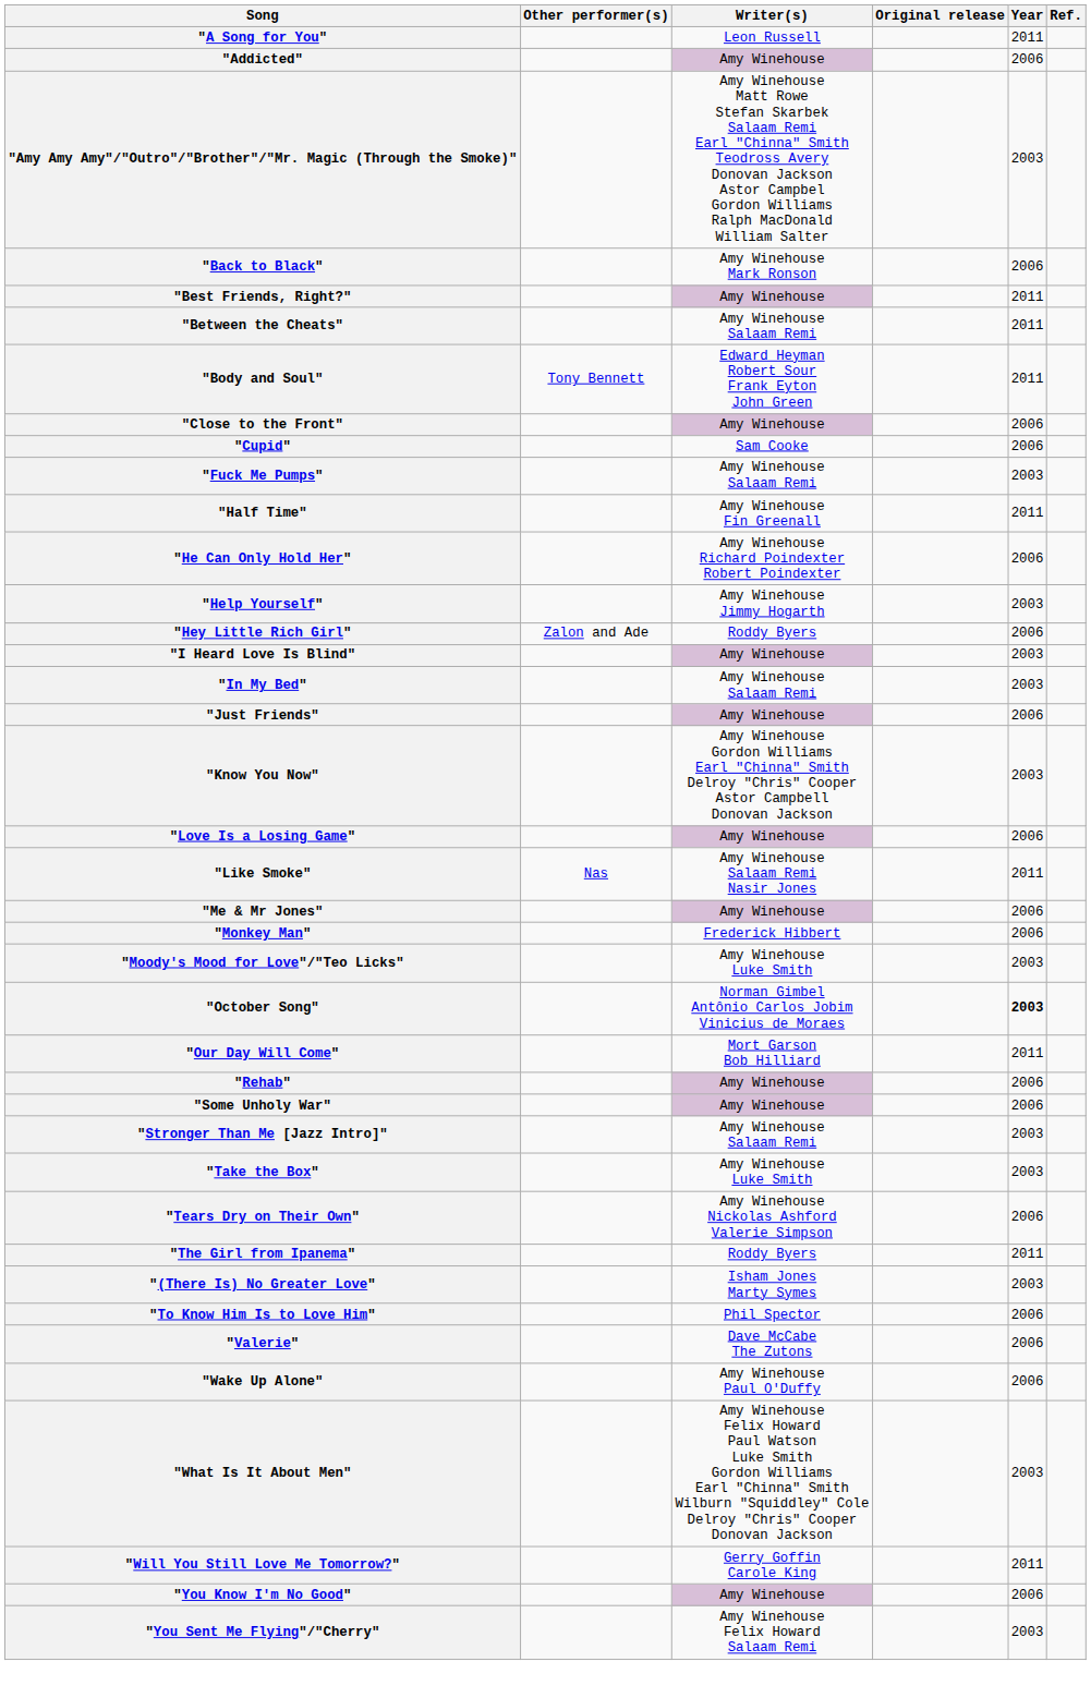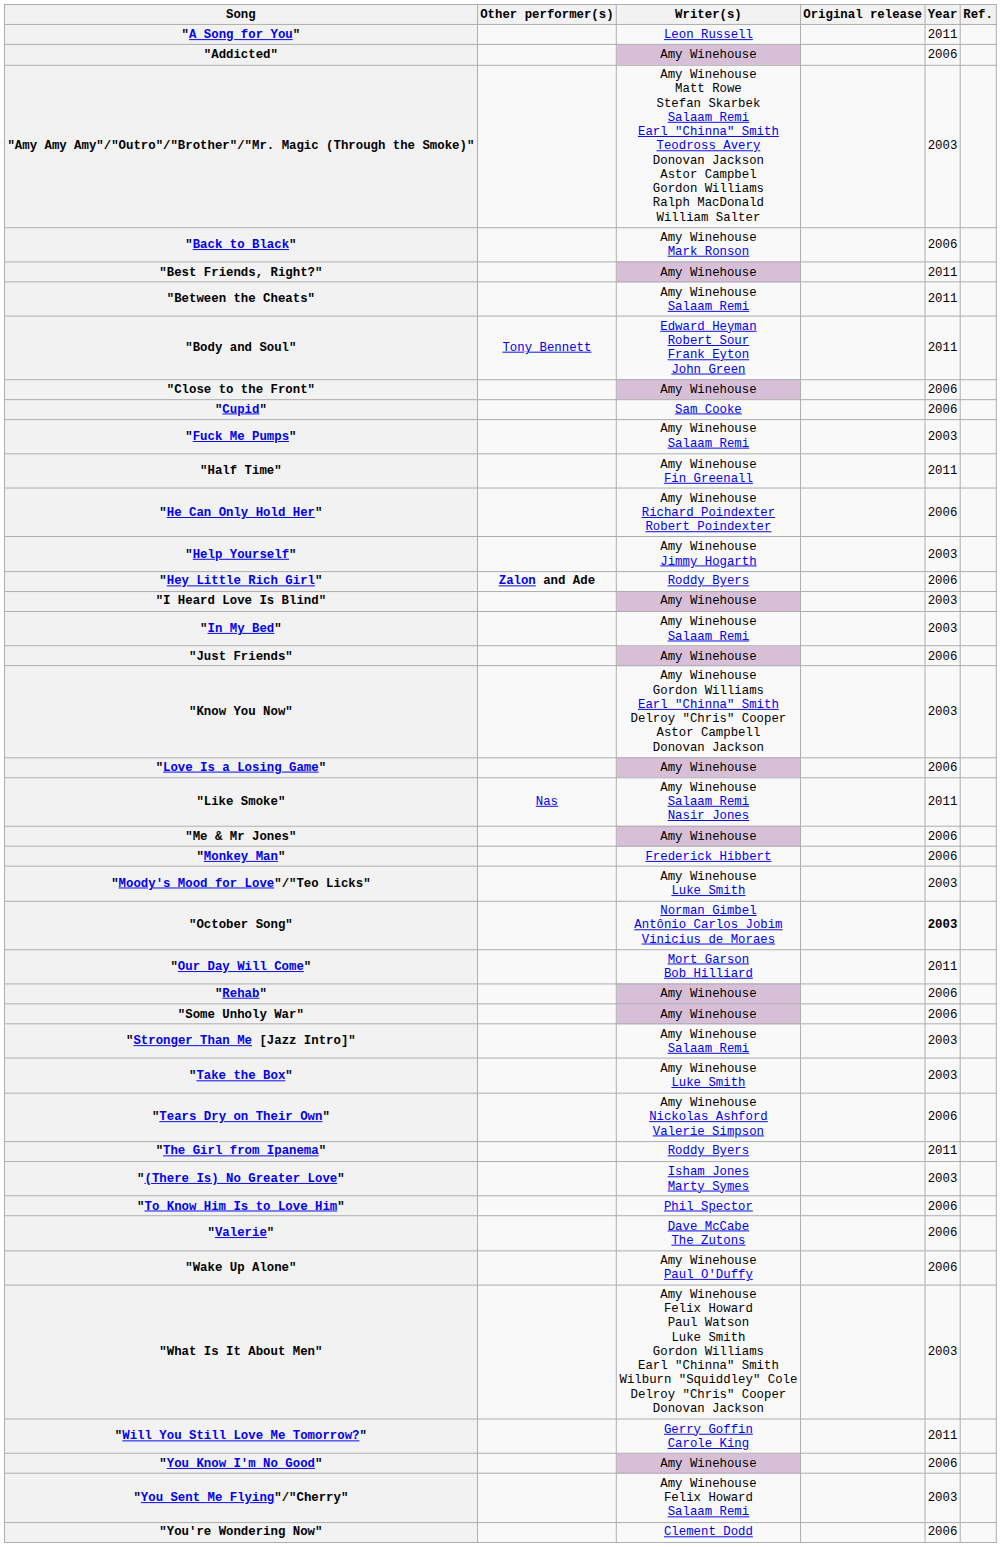"Hey Little Rich Girl" | Other performer(s): normal -> bold
+ row: "You're Wondering Now" | Clement Dodd | 2006
